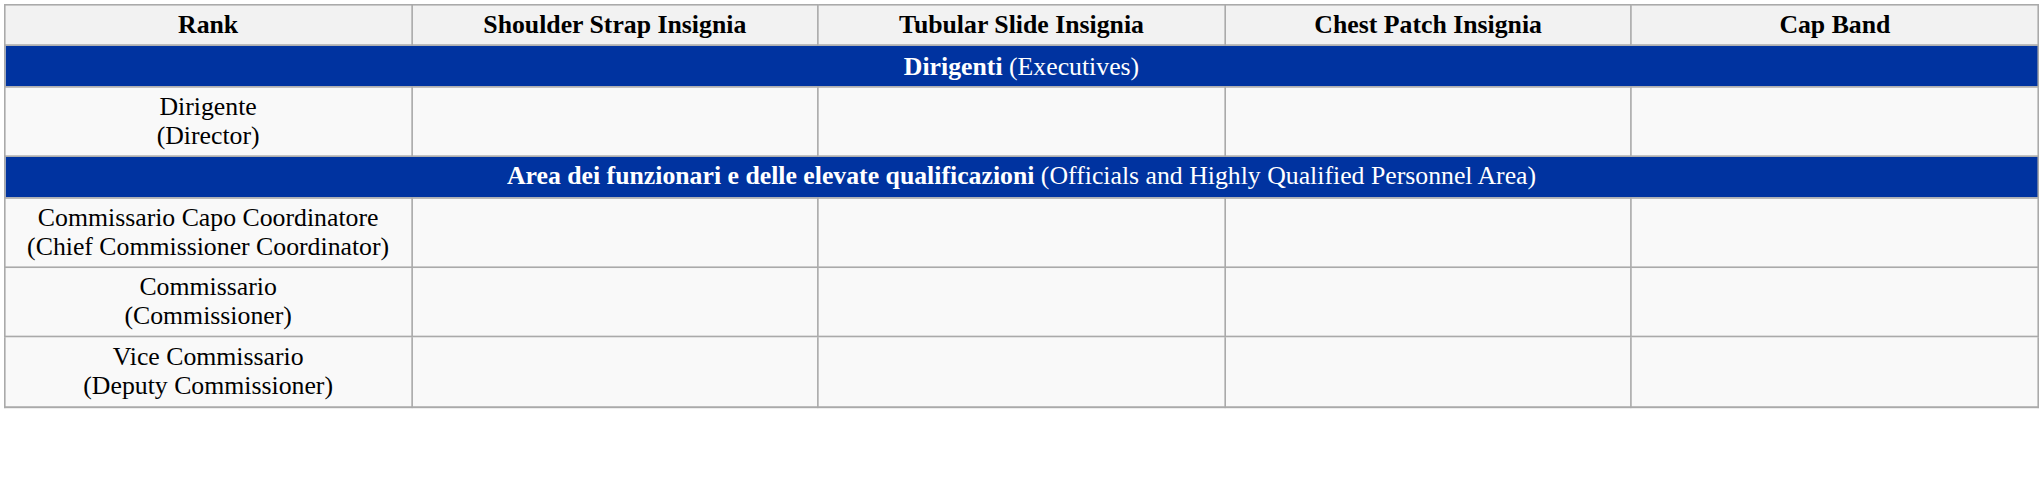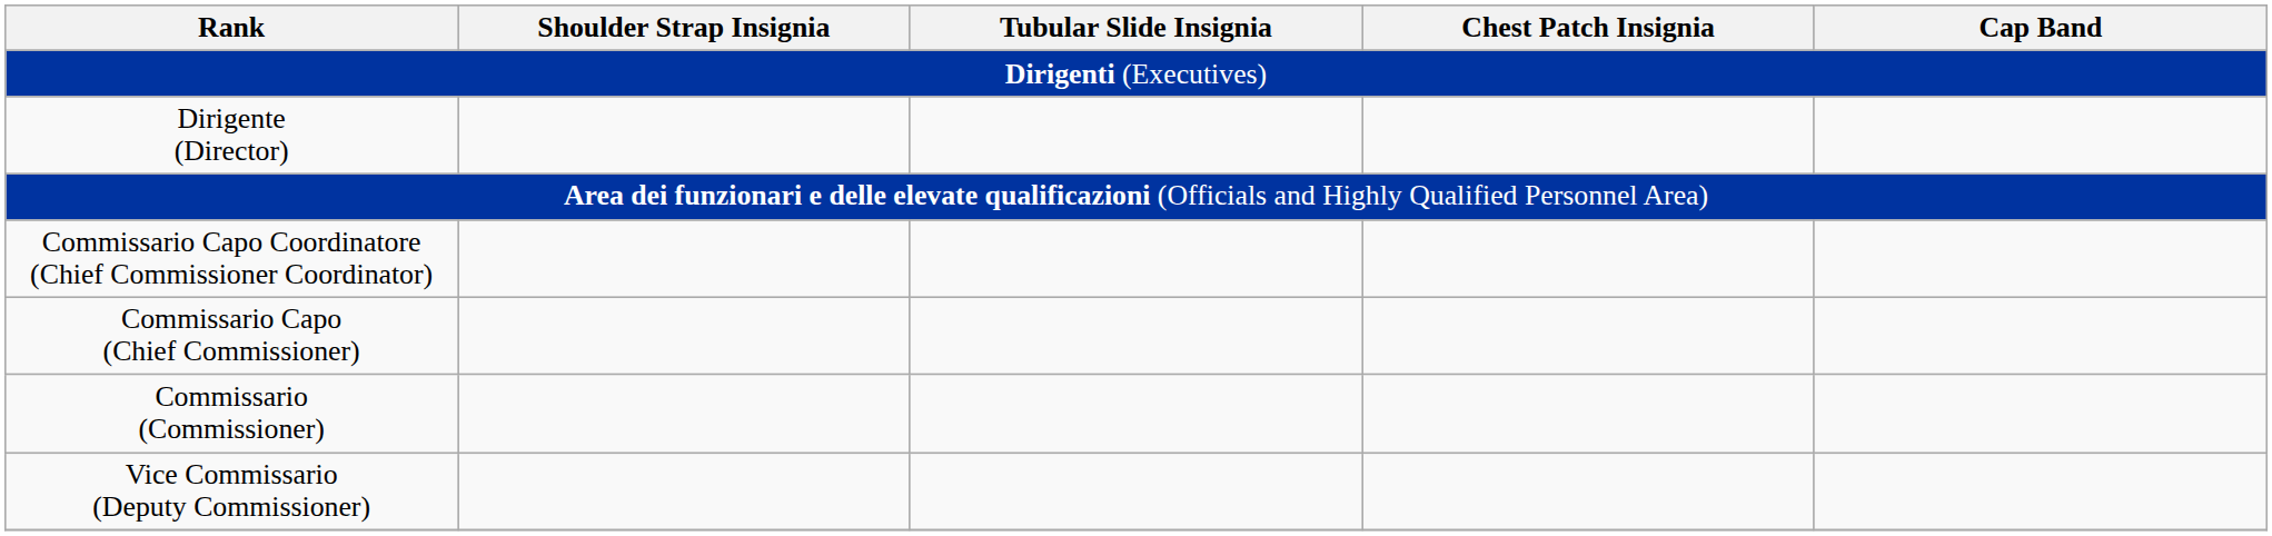+ row: Commissario Capo (Chief Commissioner)
